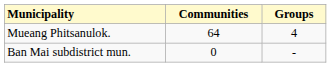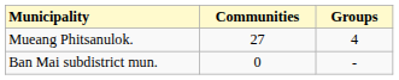Mueang Phitsanulok. | Communities: 64 -> 27
